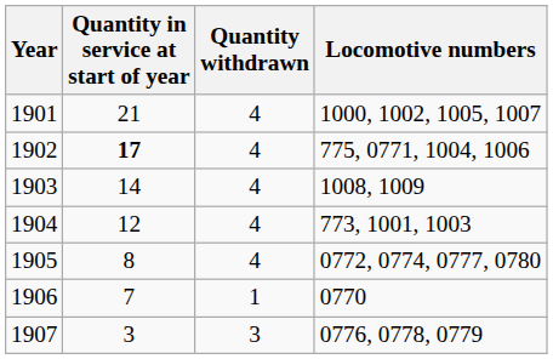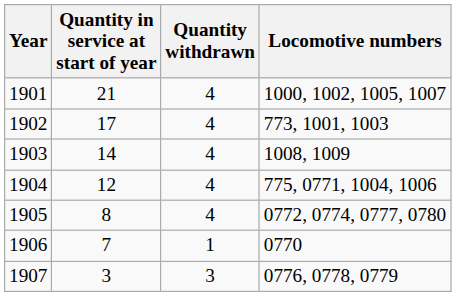1902 | Quantity in service at start of year: bold -> normal
1902 | Locomotive numbers: 775, 0771, 1004, 1006 -> 773, 1001, 1003
1904 | Locomotive numbers: 773, 1001, 1003 -> 775, 0771, 1004, 1006
